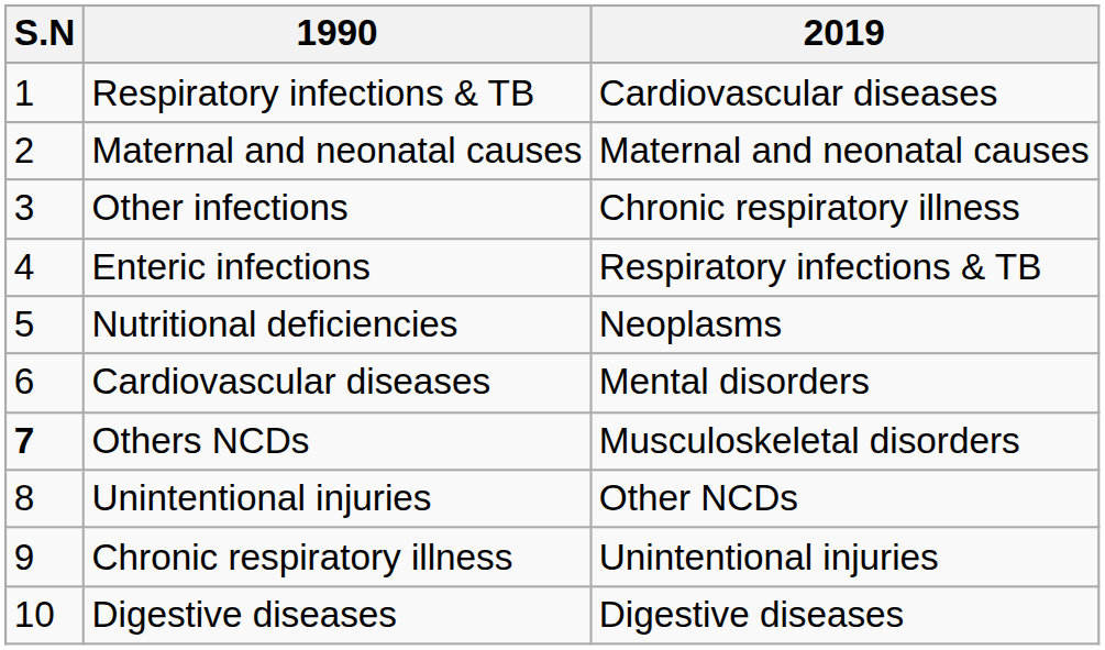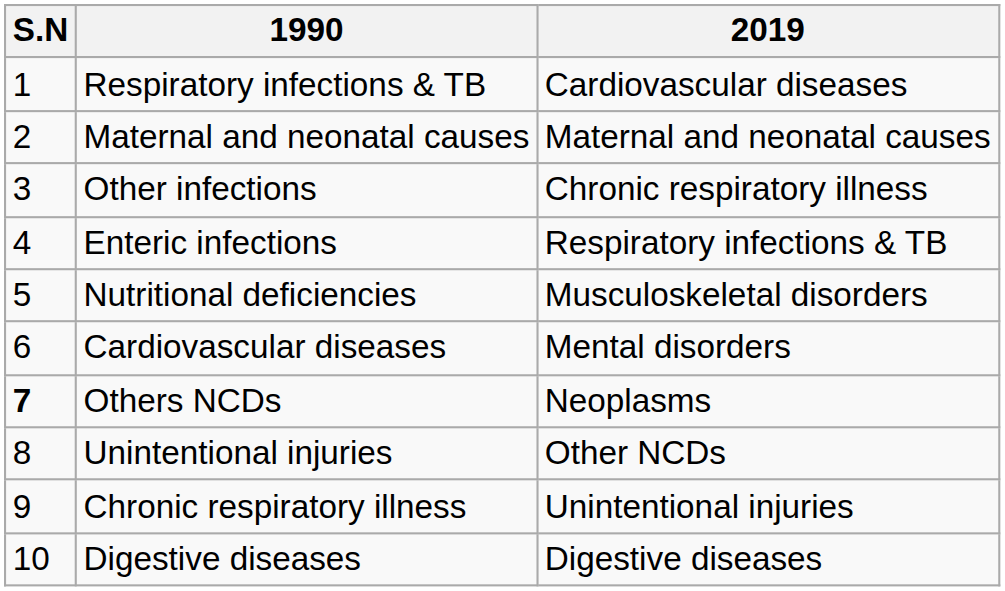Nutritional deficiencies | 2019: Neoplasms -> Musculoskeletal disorders
Others NCDs | 2019: Musculoskeletal disorders -> Neoplasms
